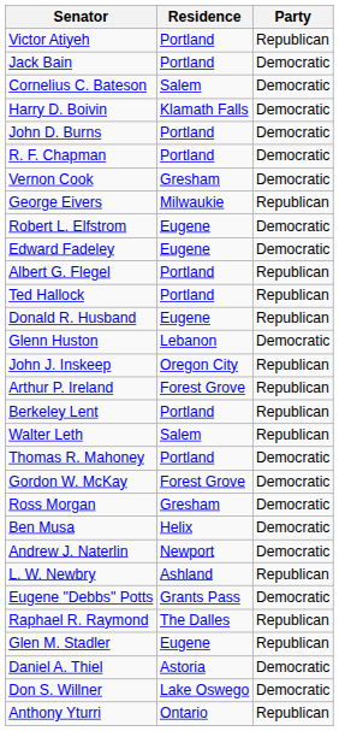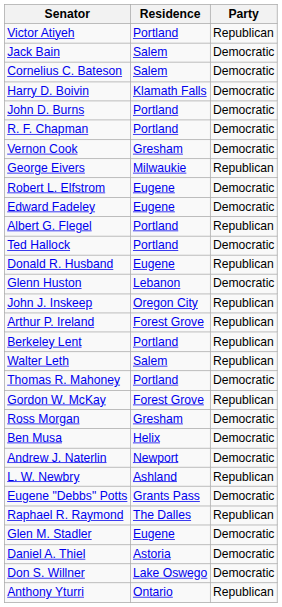Jack Bain | Residence: Portland -> Salem
Ted Hallock | Party: Republican -> Democratic
Gordon W. McKay | Party: Democratic -> Republican
Glen M. Stadler | Party: Republican -> Democratic
